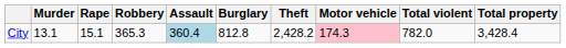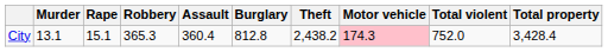City | Assault: lightblue background -> no background
City | Theft: 2,428.2 -> 2,438.2
City | Total violent: 782.0 -> 752.0
